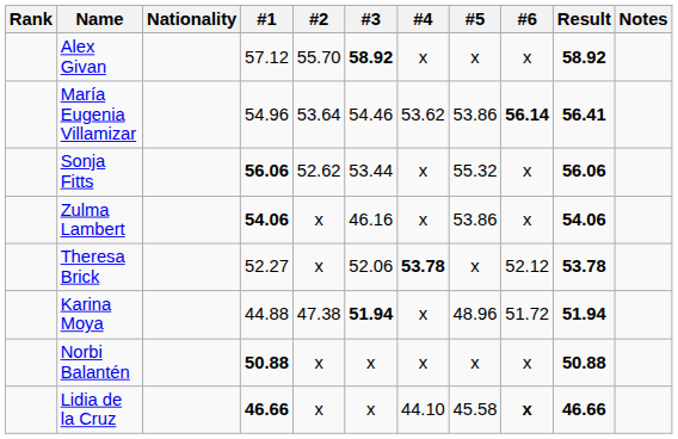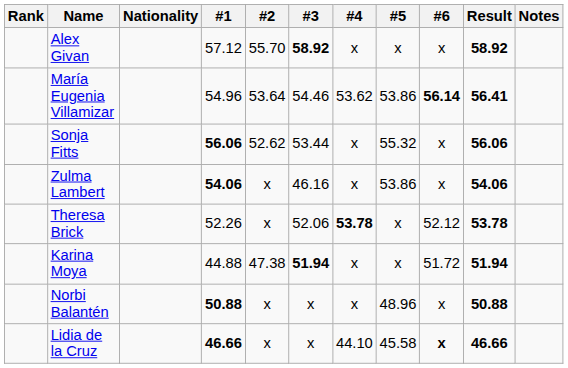Theresa Brick | #1: 52.27 -> 52.26
Karina Moya | #5: 48.96 -> x
Norbi Balantén | #5: x -> 48.96
